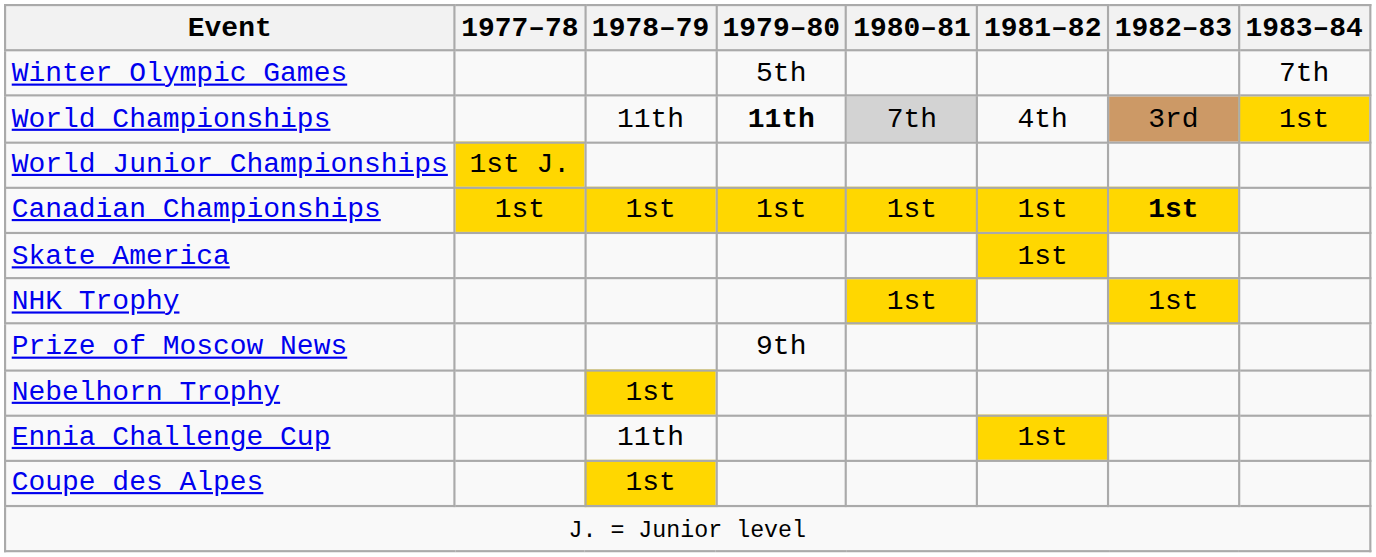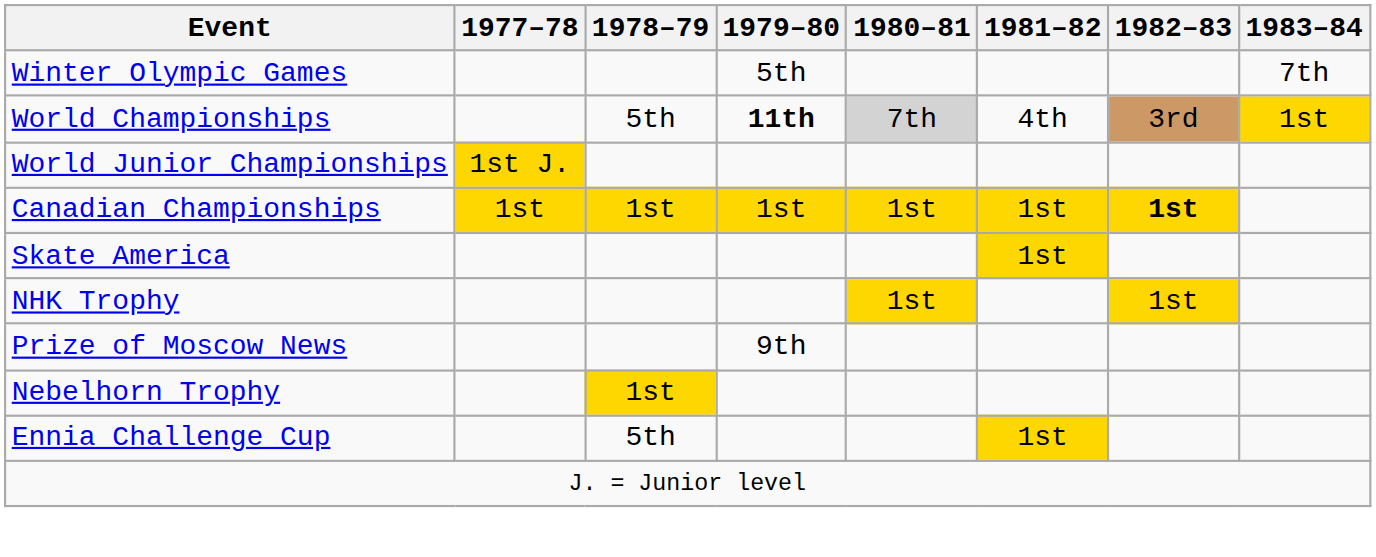World Championships | 1978–79: 11th -> 5th
Ennia Challenge Cup | 1978–79: 11th -> 5th
- row: Coupe des Alpes | 1st
